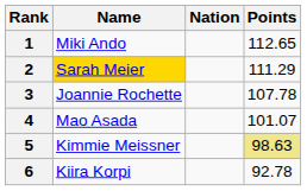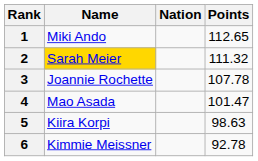2 | Points: 111.29 -> 111.32
4 | Points: 101.07 -> 101.47
5 | Name: Kimmie Meissner -> Kiira Korpi
5 | Points: khaki background -> no background
6 | Name: Kiira Korpi -> Kimmie Meissner
